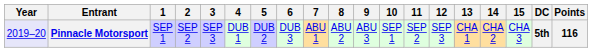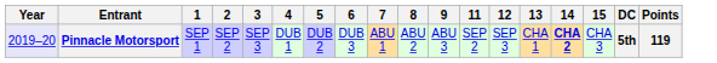- column: 10 | SEP 1
Pinnacle Motorsport | 14: normal -> bold
Pinnacle Motorsport | Points: 116 -> 119
